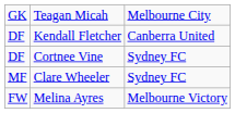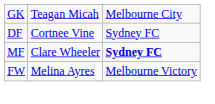- row: DF | Kendall Fletcher | Canberra United
Clare Wheeler | column 3: normal -> bold
